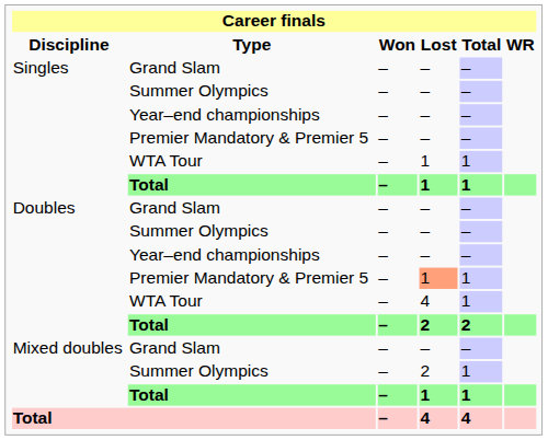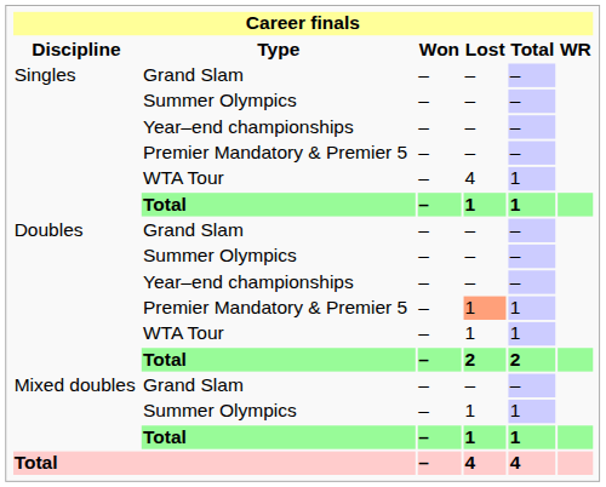Singles / WTA Tour | Lost: 1 -> 4
Doubles / WTA Tour | Lost: 4 -> 1
Mixed doubles / Summer Olympics | Lost: 2 -> 1
